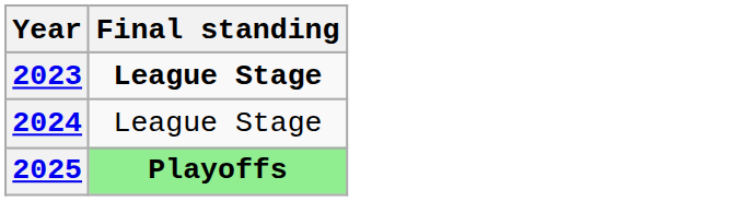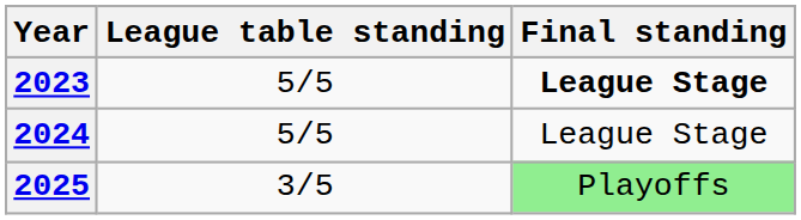+ column: League table standing | 5/5 | 5/5 | 3/5
2025 | Final standing: bold -> normal
